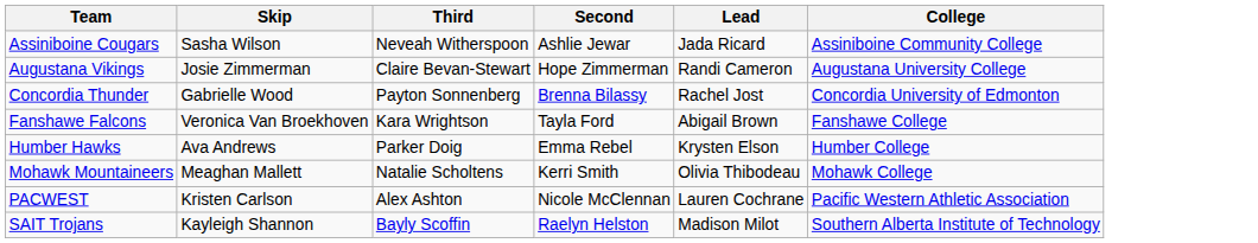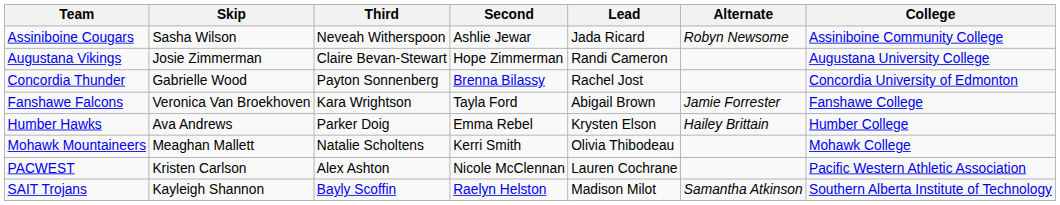+ column: Alternate | Robyn Newsome | Jamie Forrester | Hailey Brittain | Samantha Atkinson
